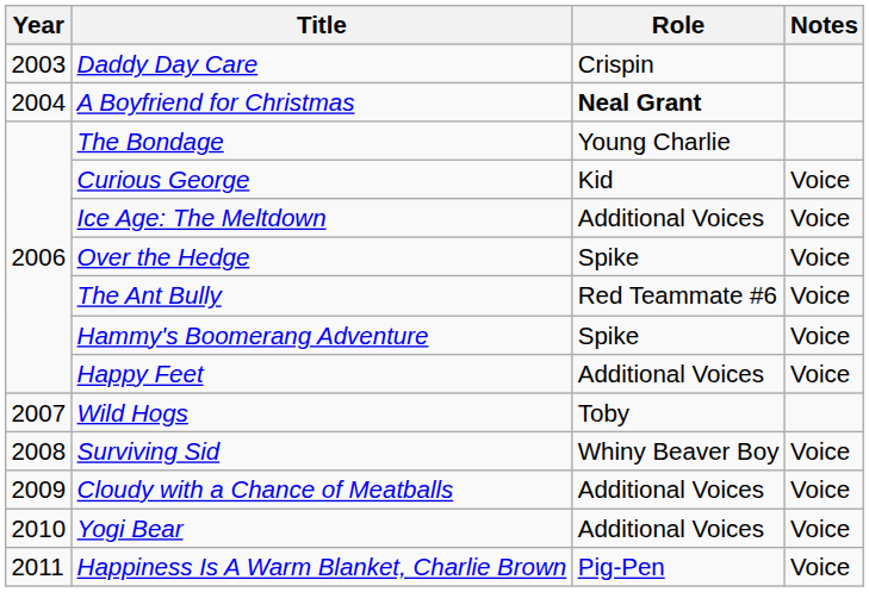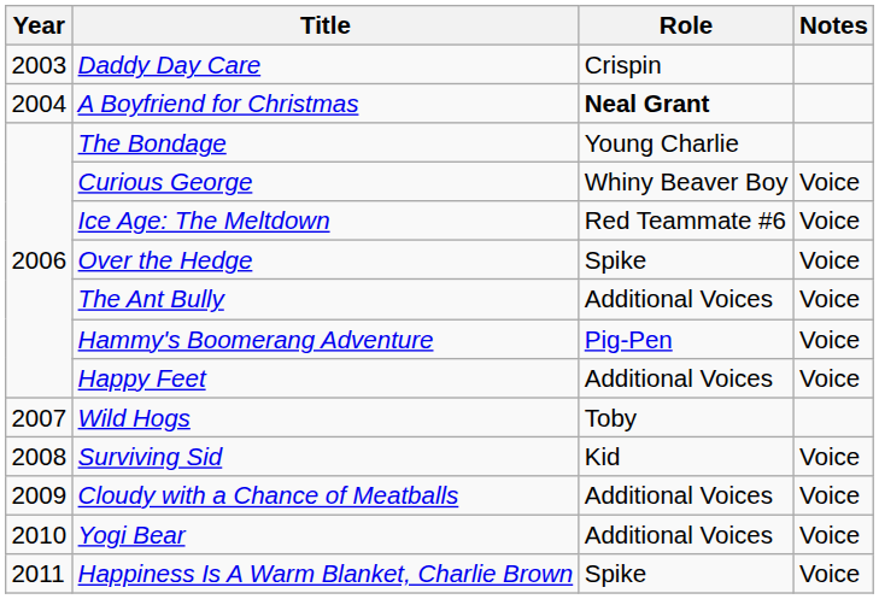Curious George | Role: Kid -> Whiny Beaver Boy
Ice Age: The Meltdown | Role: Additional Voices -> Red Teammate #6
The Ant Bully | Role: Red Teammate #6 -> Additional Voices
Hammy's Boomerang Adventure | Role: Spike -> Pig-Pen
Surviving Sid | Role: Whiny Beaver Boy -> Kid
Happiness Is A Warm Blanket, Charlie Brown | Role: Pig-Pen -> Spike
